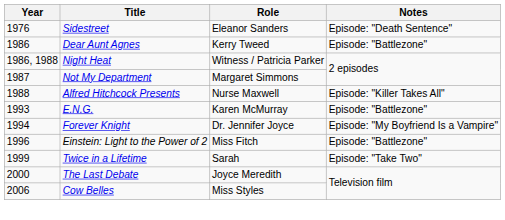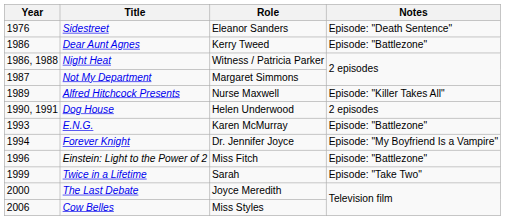Alfred Hitchcock Presents | Year: 1988 -> 1989
+ row: 1990, 1991 | Dog House | Helen Underwood | 2 episodes
